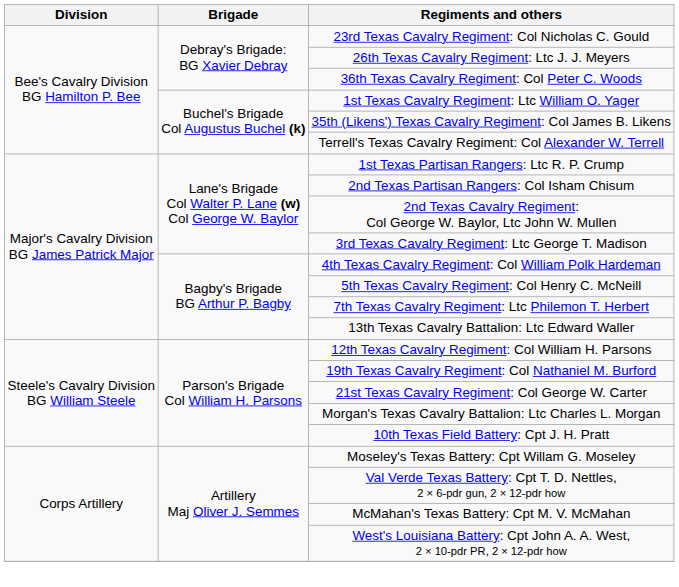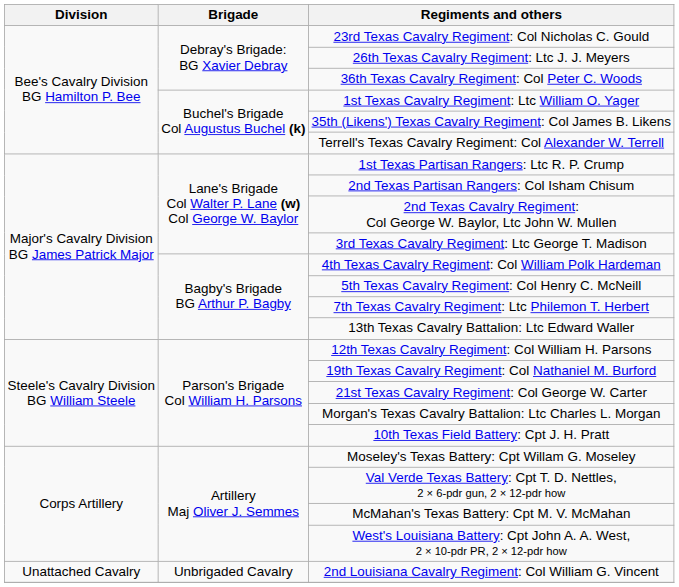+ row: Unattached Cavalry | Unbrigaded Cavalry | 2nd Louisiana Cavalry Regiment: Col William G. Vincent
